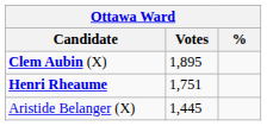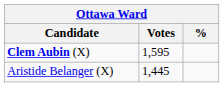Clem Aubin (X) | Votes: 1,895 -> 1,595
- row: Henri Rheaume | 1,751
